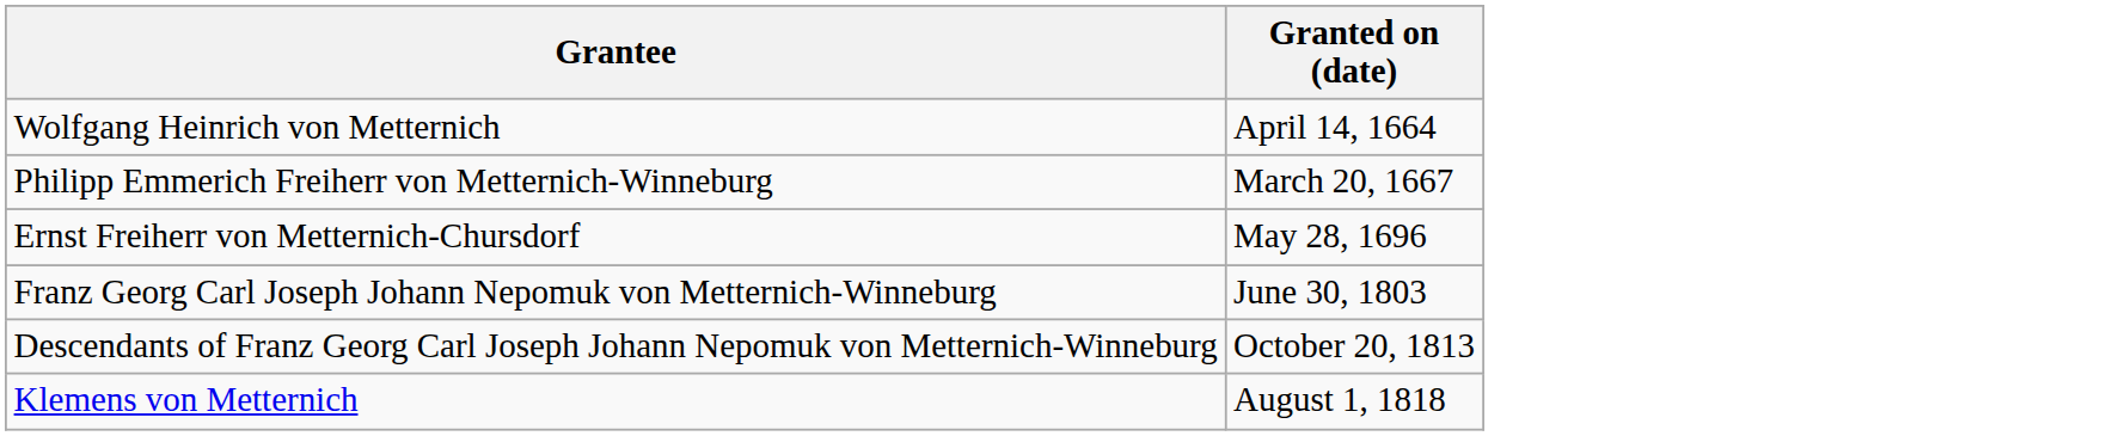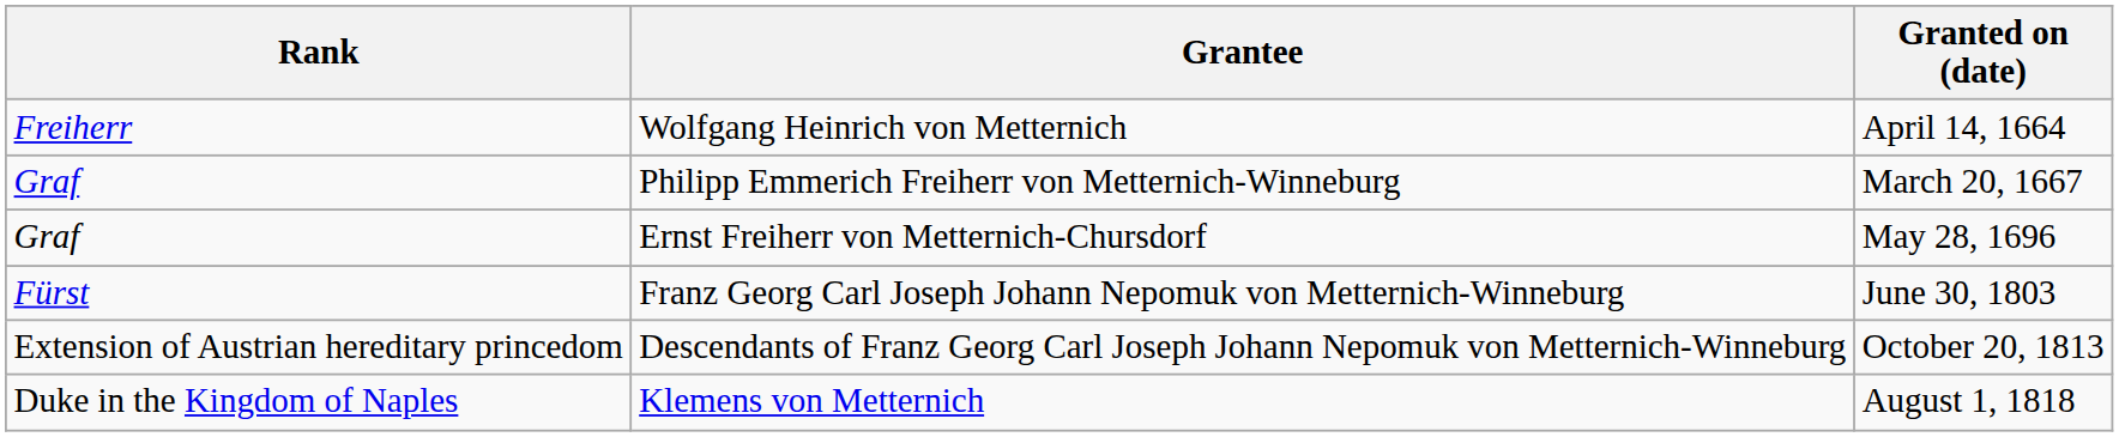+ column: Rank | Freiherr | Graf | Graf | Fürst | Extension of Austrian hereditary princedom | Duke in the Kingdom of Naples
